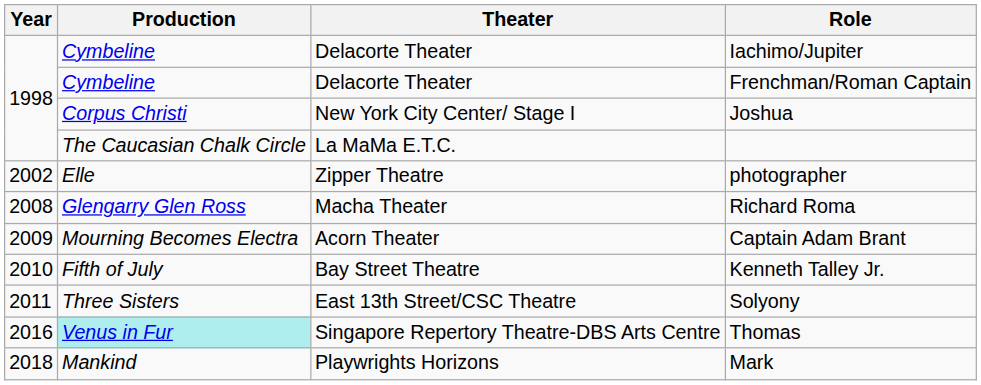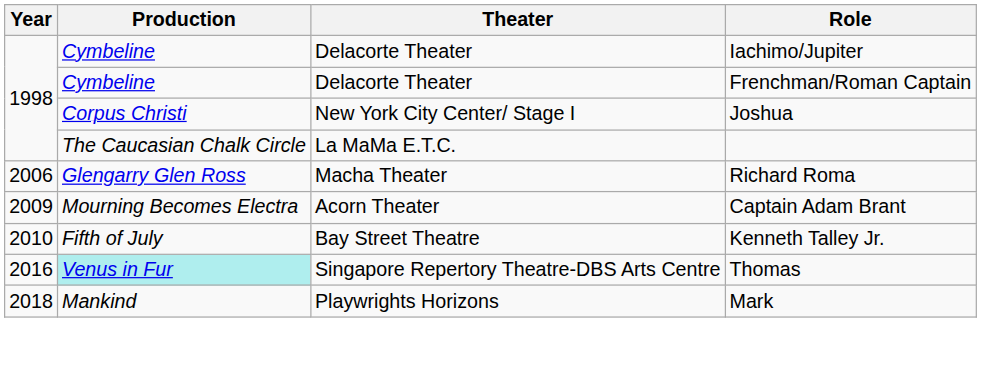- row: 2002 | Elle | Zipper Theatre | photographer
Richard Roma | Year: 2008 -> 2006
- row: 2011 | Three Sisters | East 13th Street/CSC Theatre | Solyony
